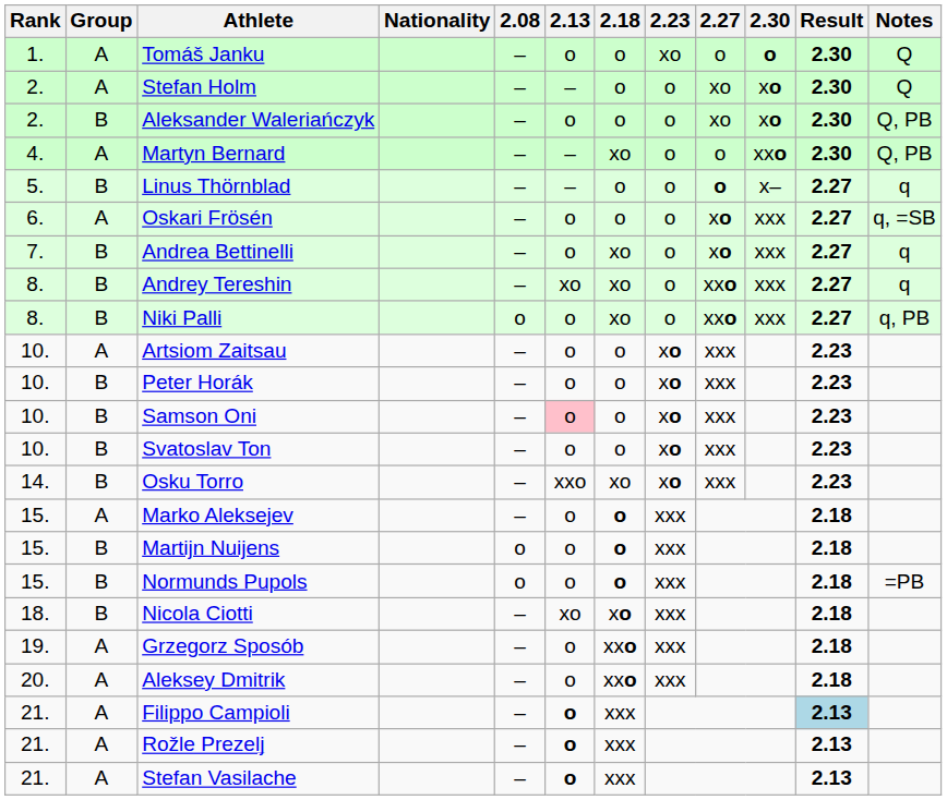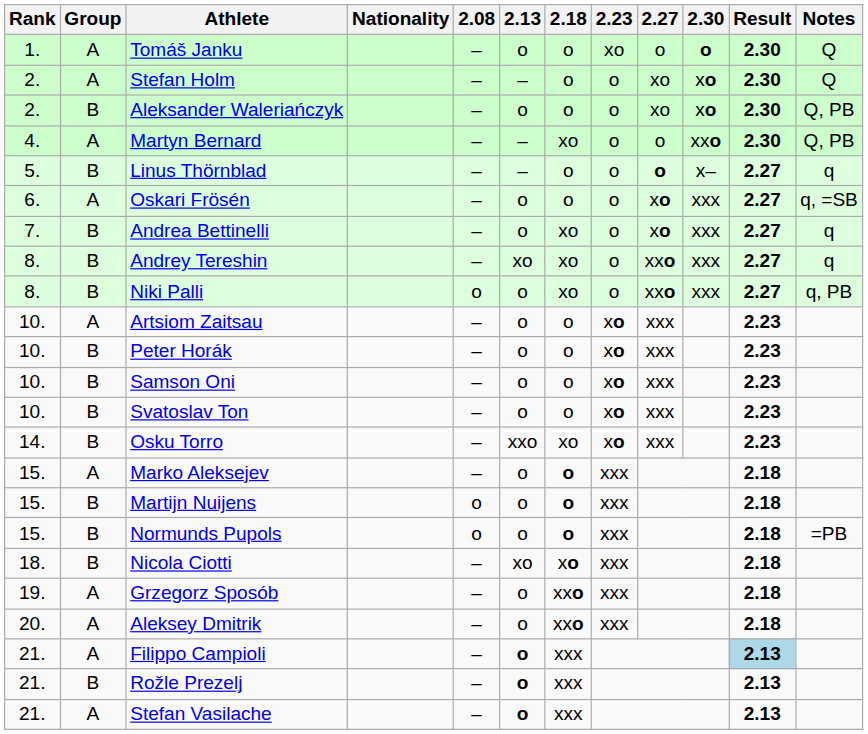Samson Oni | 2.13: pink background -> no background
Rožle Prezelj | Group: A -> B
